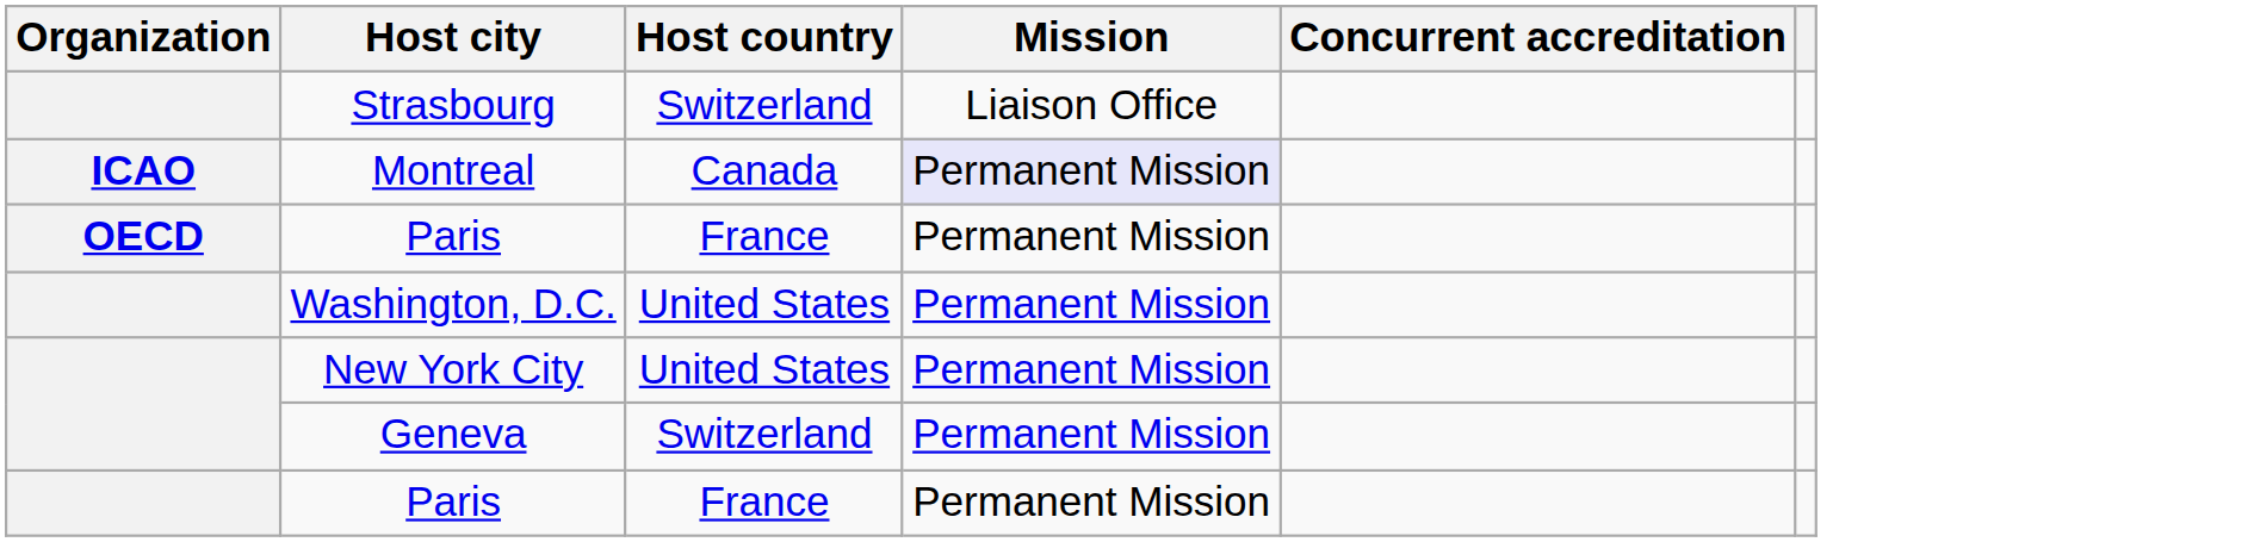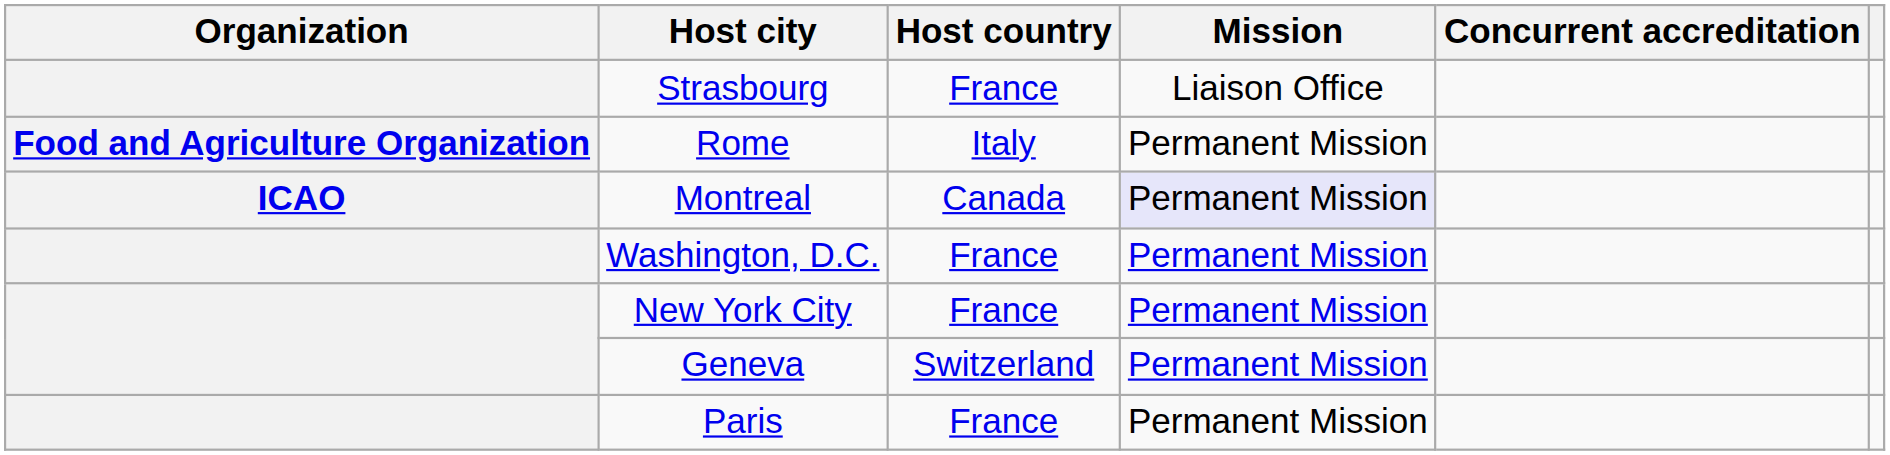Strasbourg | Host country: Switzerland -> France
+ row: Food and Agriculture Organization | Rome | Italy | Permanent Mission
- row: OECD | Paris | France | Permanent Mission
Washington, D.C. | Host country: United States -> France
New York City | Host country: United States -> France
